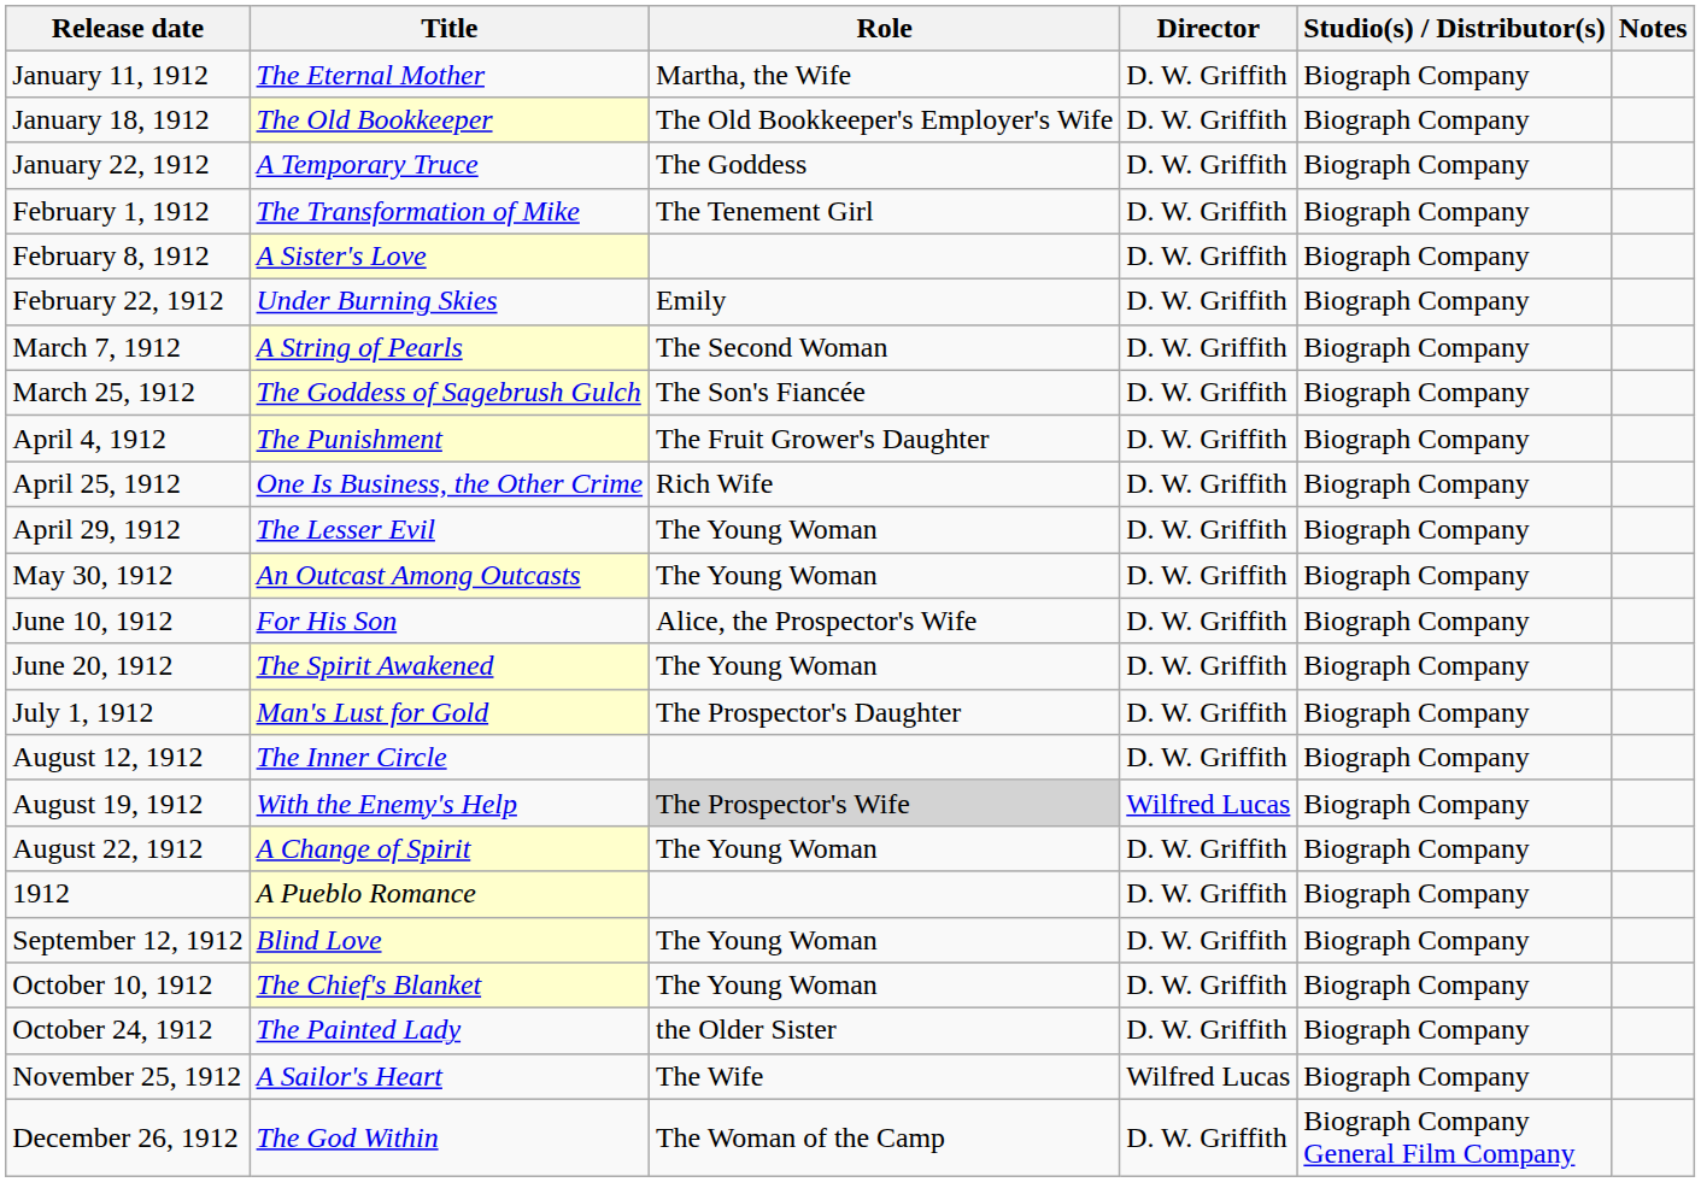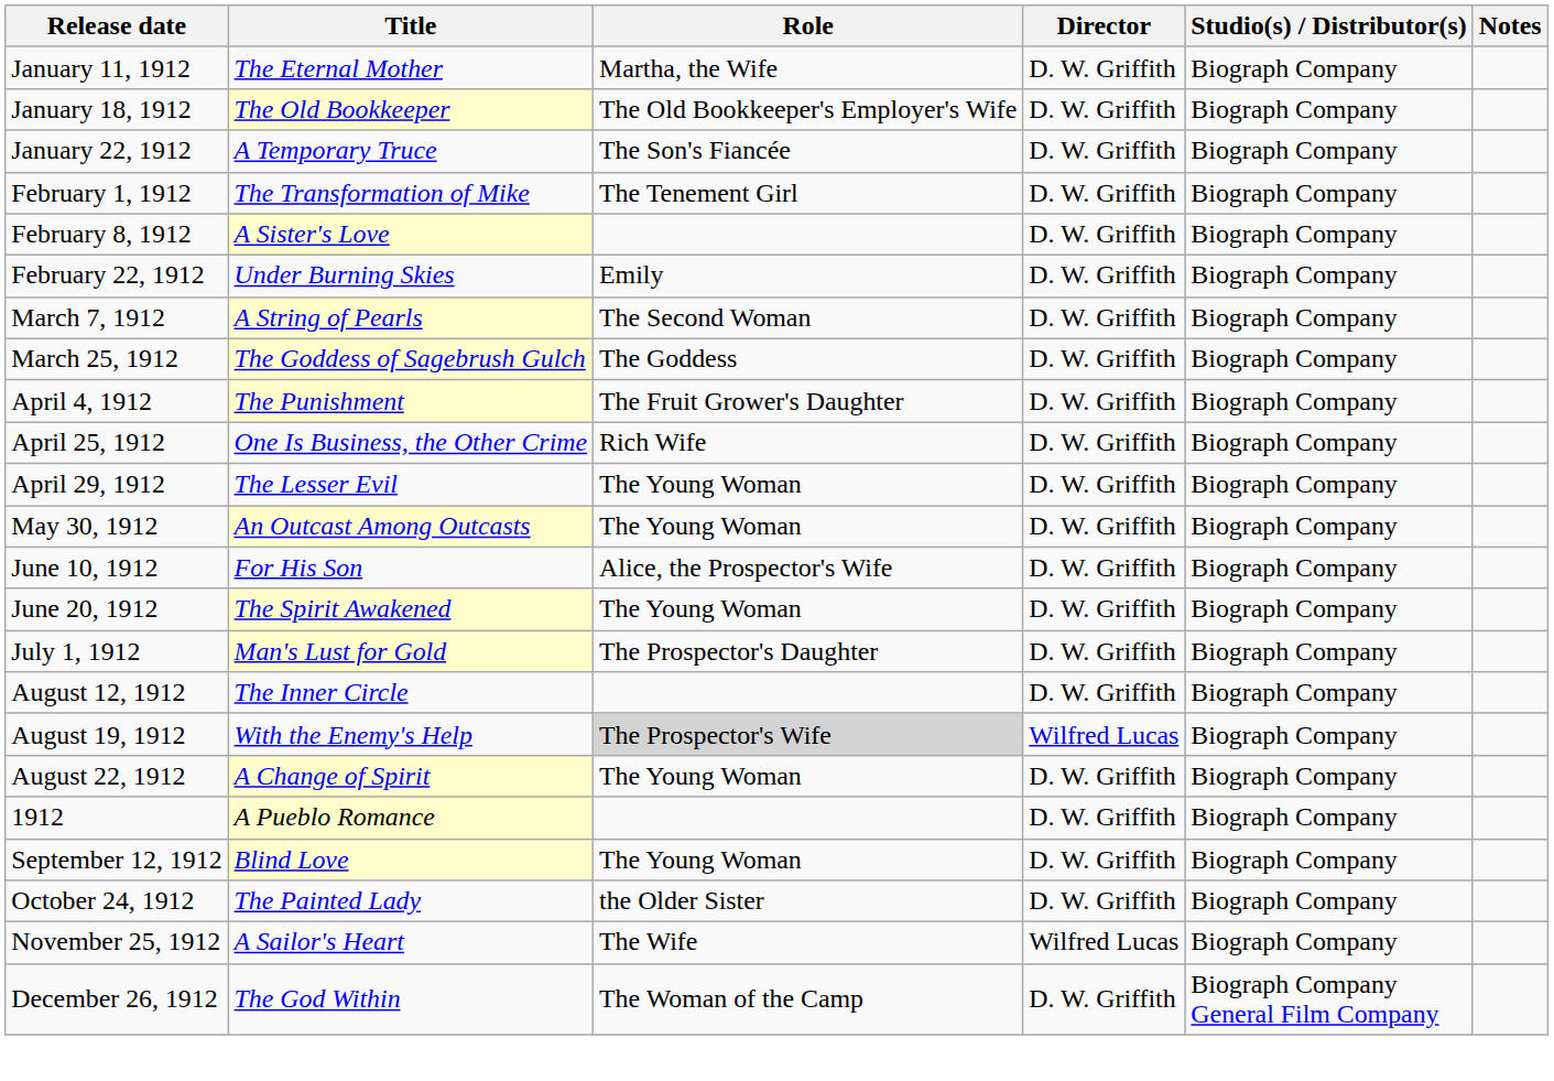January 22, 1912 | Role: The Goddess -> The Son's Fiancée
March 25, 1912 | Role: The Son's Fiancée -> The Goddess
- row: October 10, 1912 | The Chief's Blanket | The Young Woman | D. W. Griffith | Biograph Company
